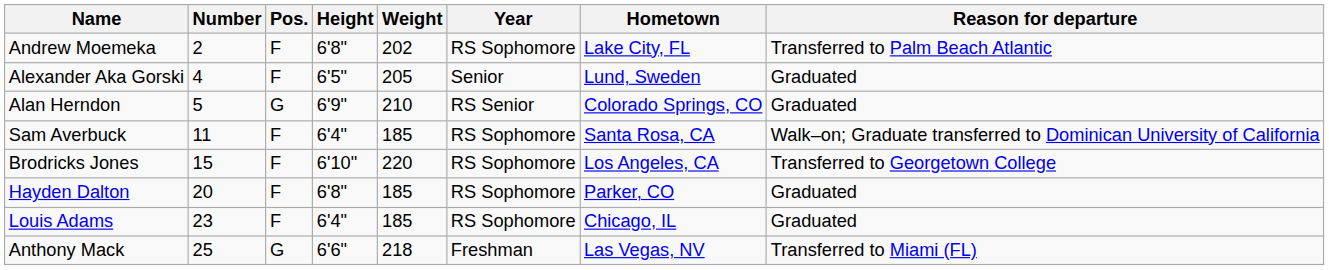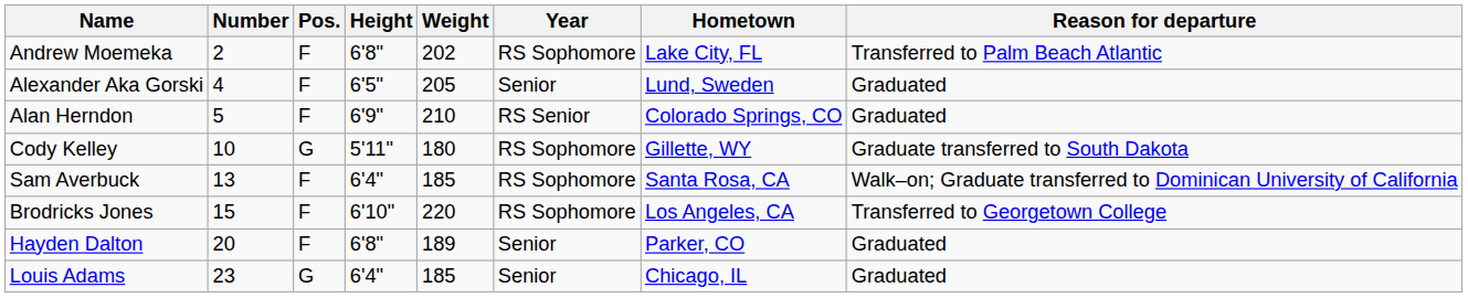Alan Herndon | Pos.: G -> F
+ row: Cody Kelley | 10 | G | 5'11" | 180 | RS Sophomore | Gillette, WY | Graduate transferred to South Dakota
Sam Averbuck | Number: 11 -> 13
Hayden Dalton | Weight: 185 -> 189
Hayden Dalton | Year: RS Sophomore -> Senior
Louis Adams | Pos.: F -> G
Louis Adams | Year: RS Sophomore -> Senior
- row: Anthony Mack | 25 | G | 6'6" | 218 | Freshman | Las Vegas, NV | Transferred to Miami (FL)
